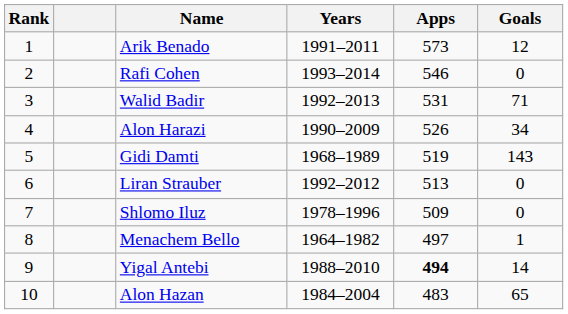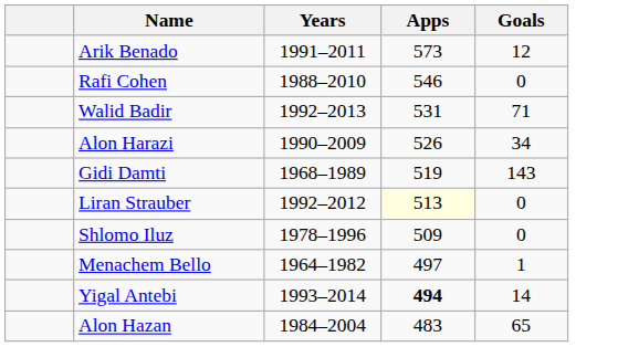- column: Rank | 1 | 2 | 3 | 4 | 5 | 6 | 7 | 8 | 9 | 10
Rafi Cohen | Years: 1993–2014 -> 1988–2010
Liran Strauber | Apps: no background -> lightyellow background
Yigal Antebi | Years: 1988–2010 -> 1993–2014
